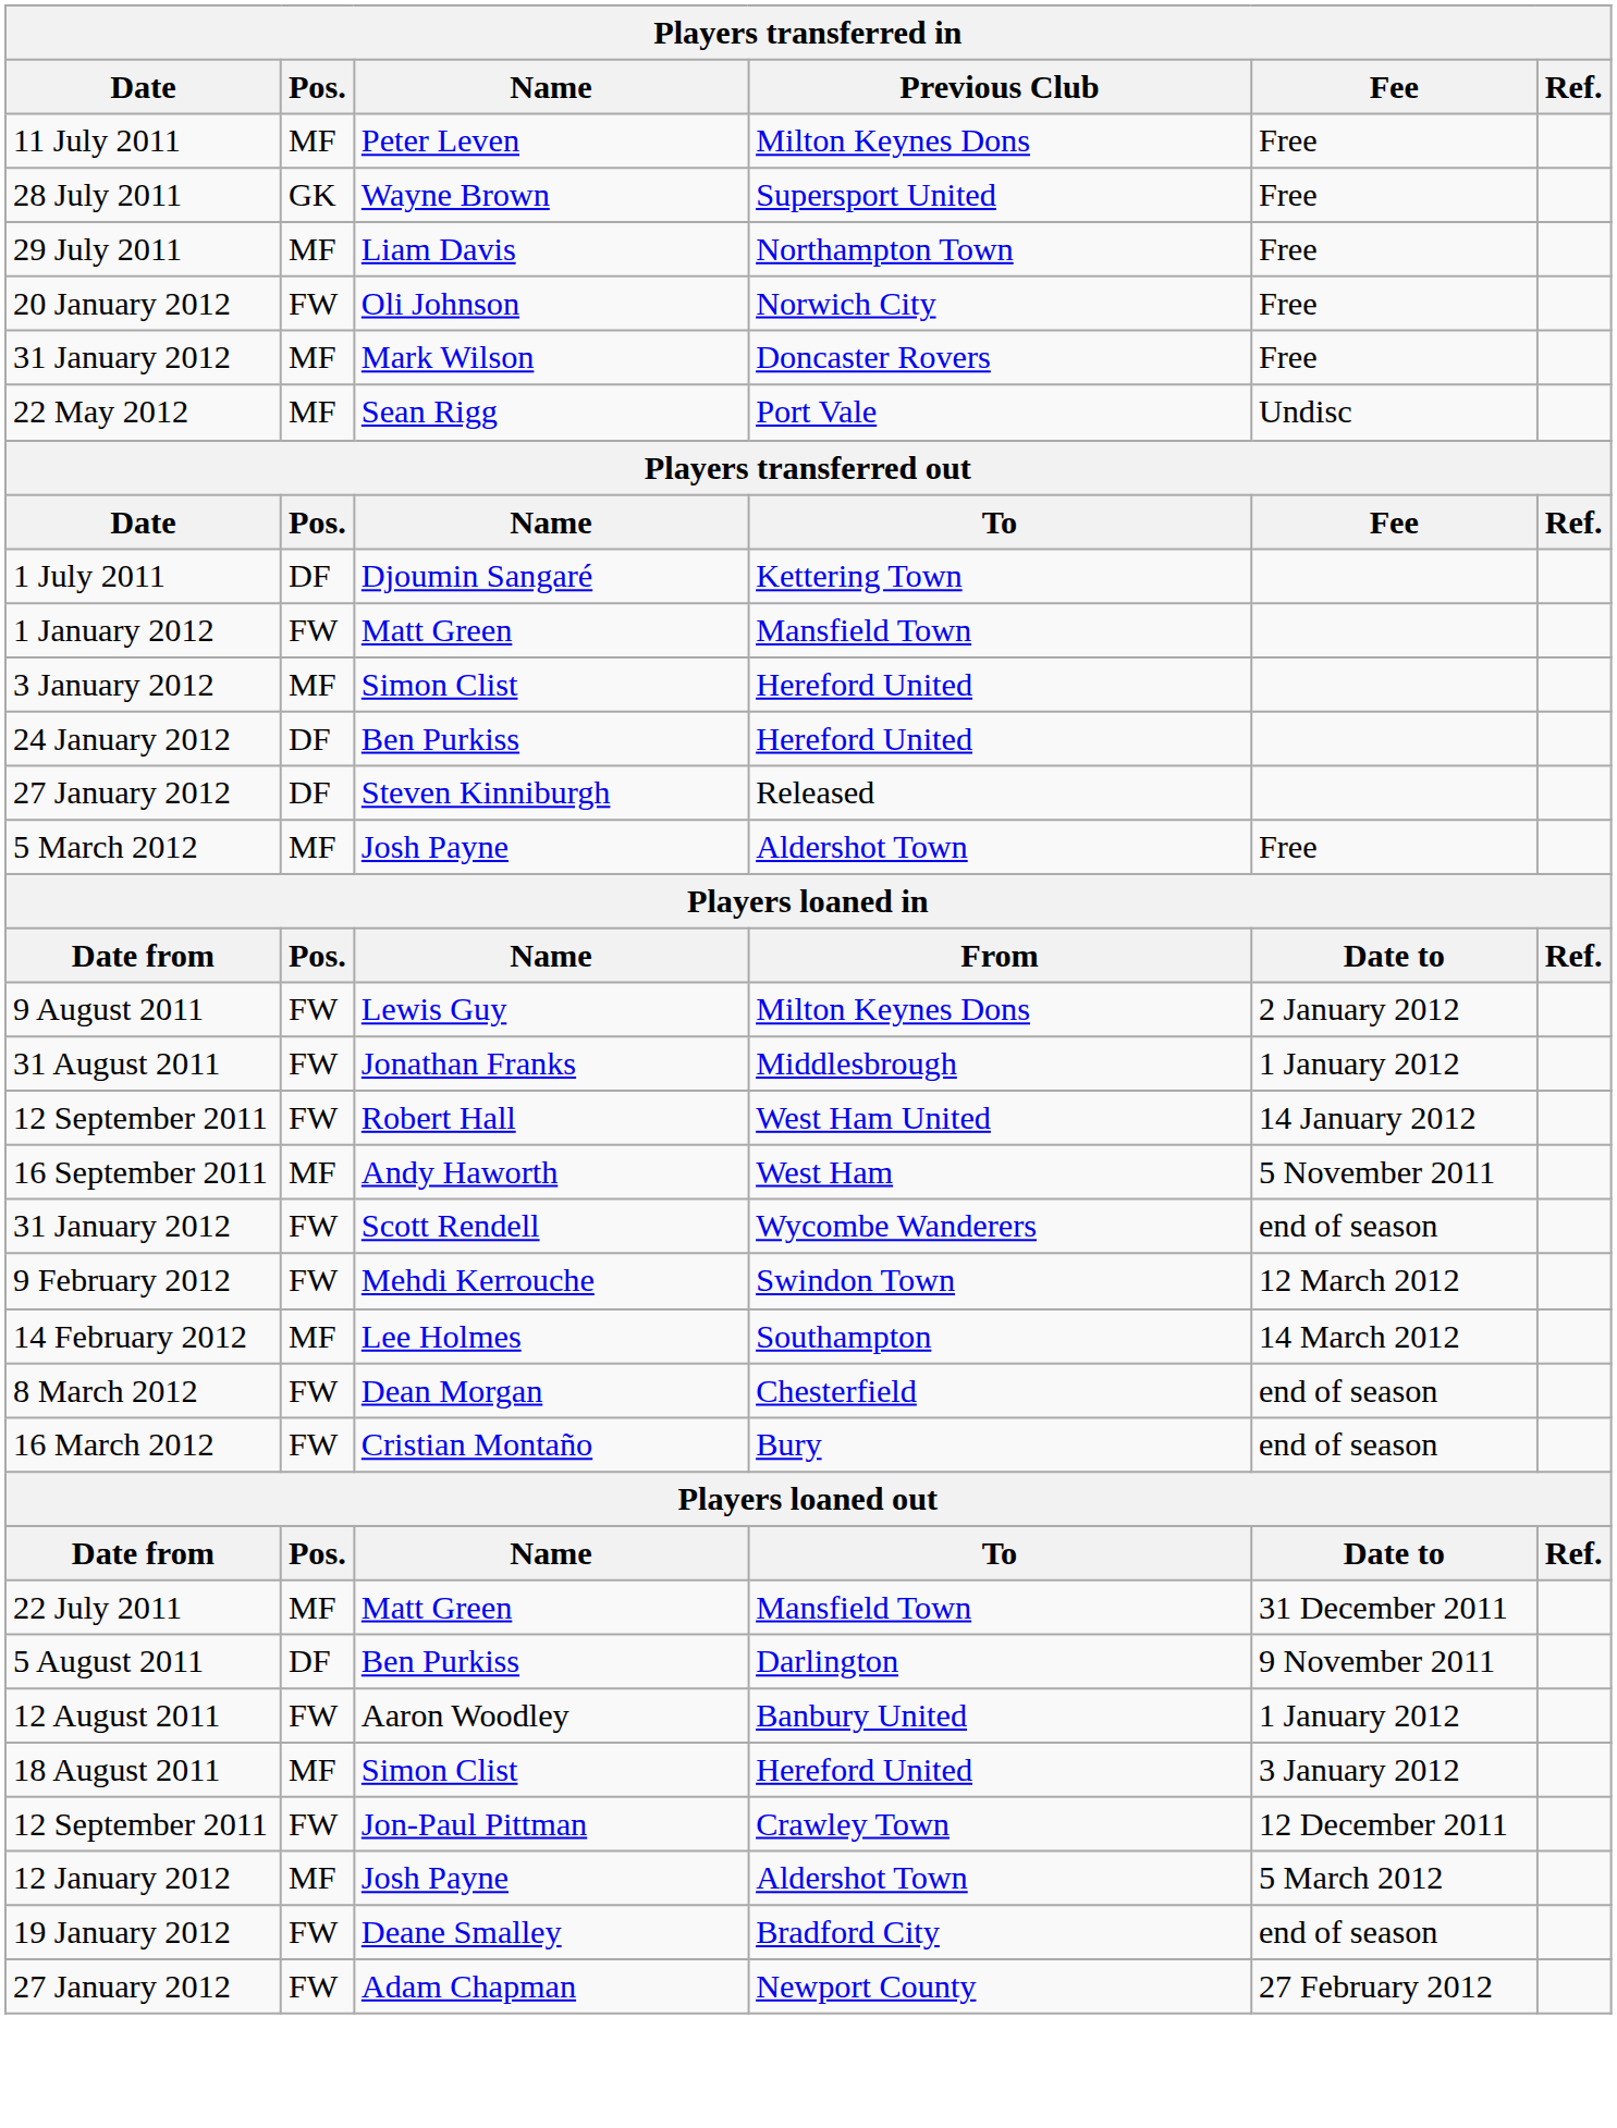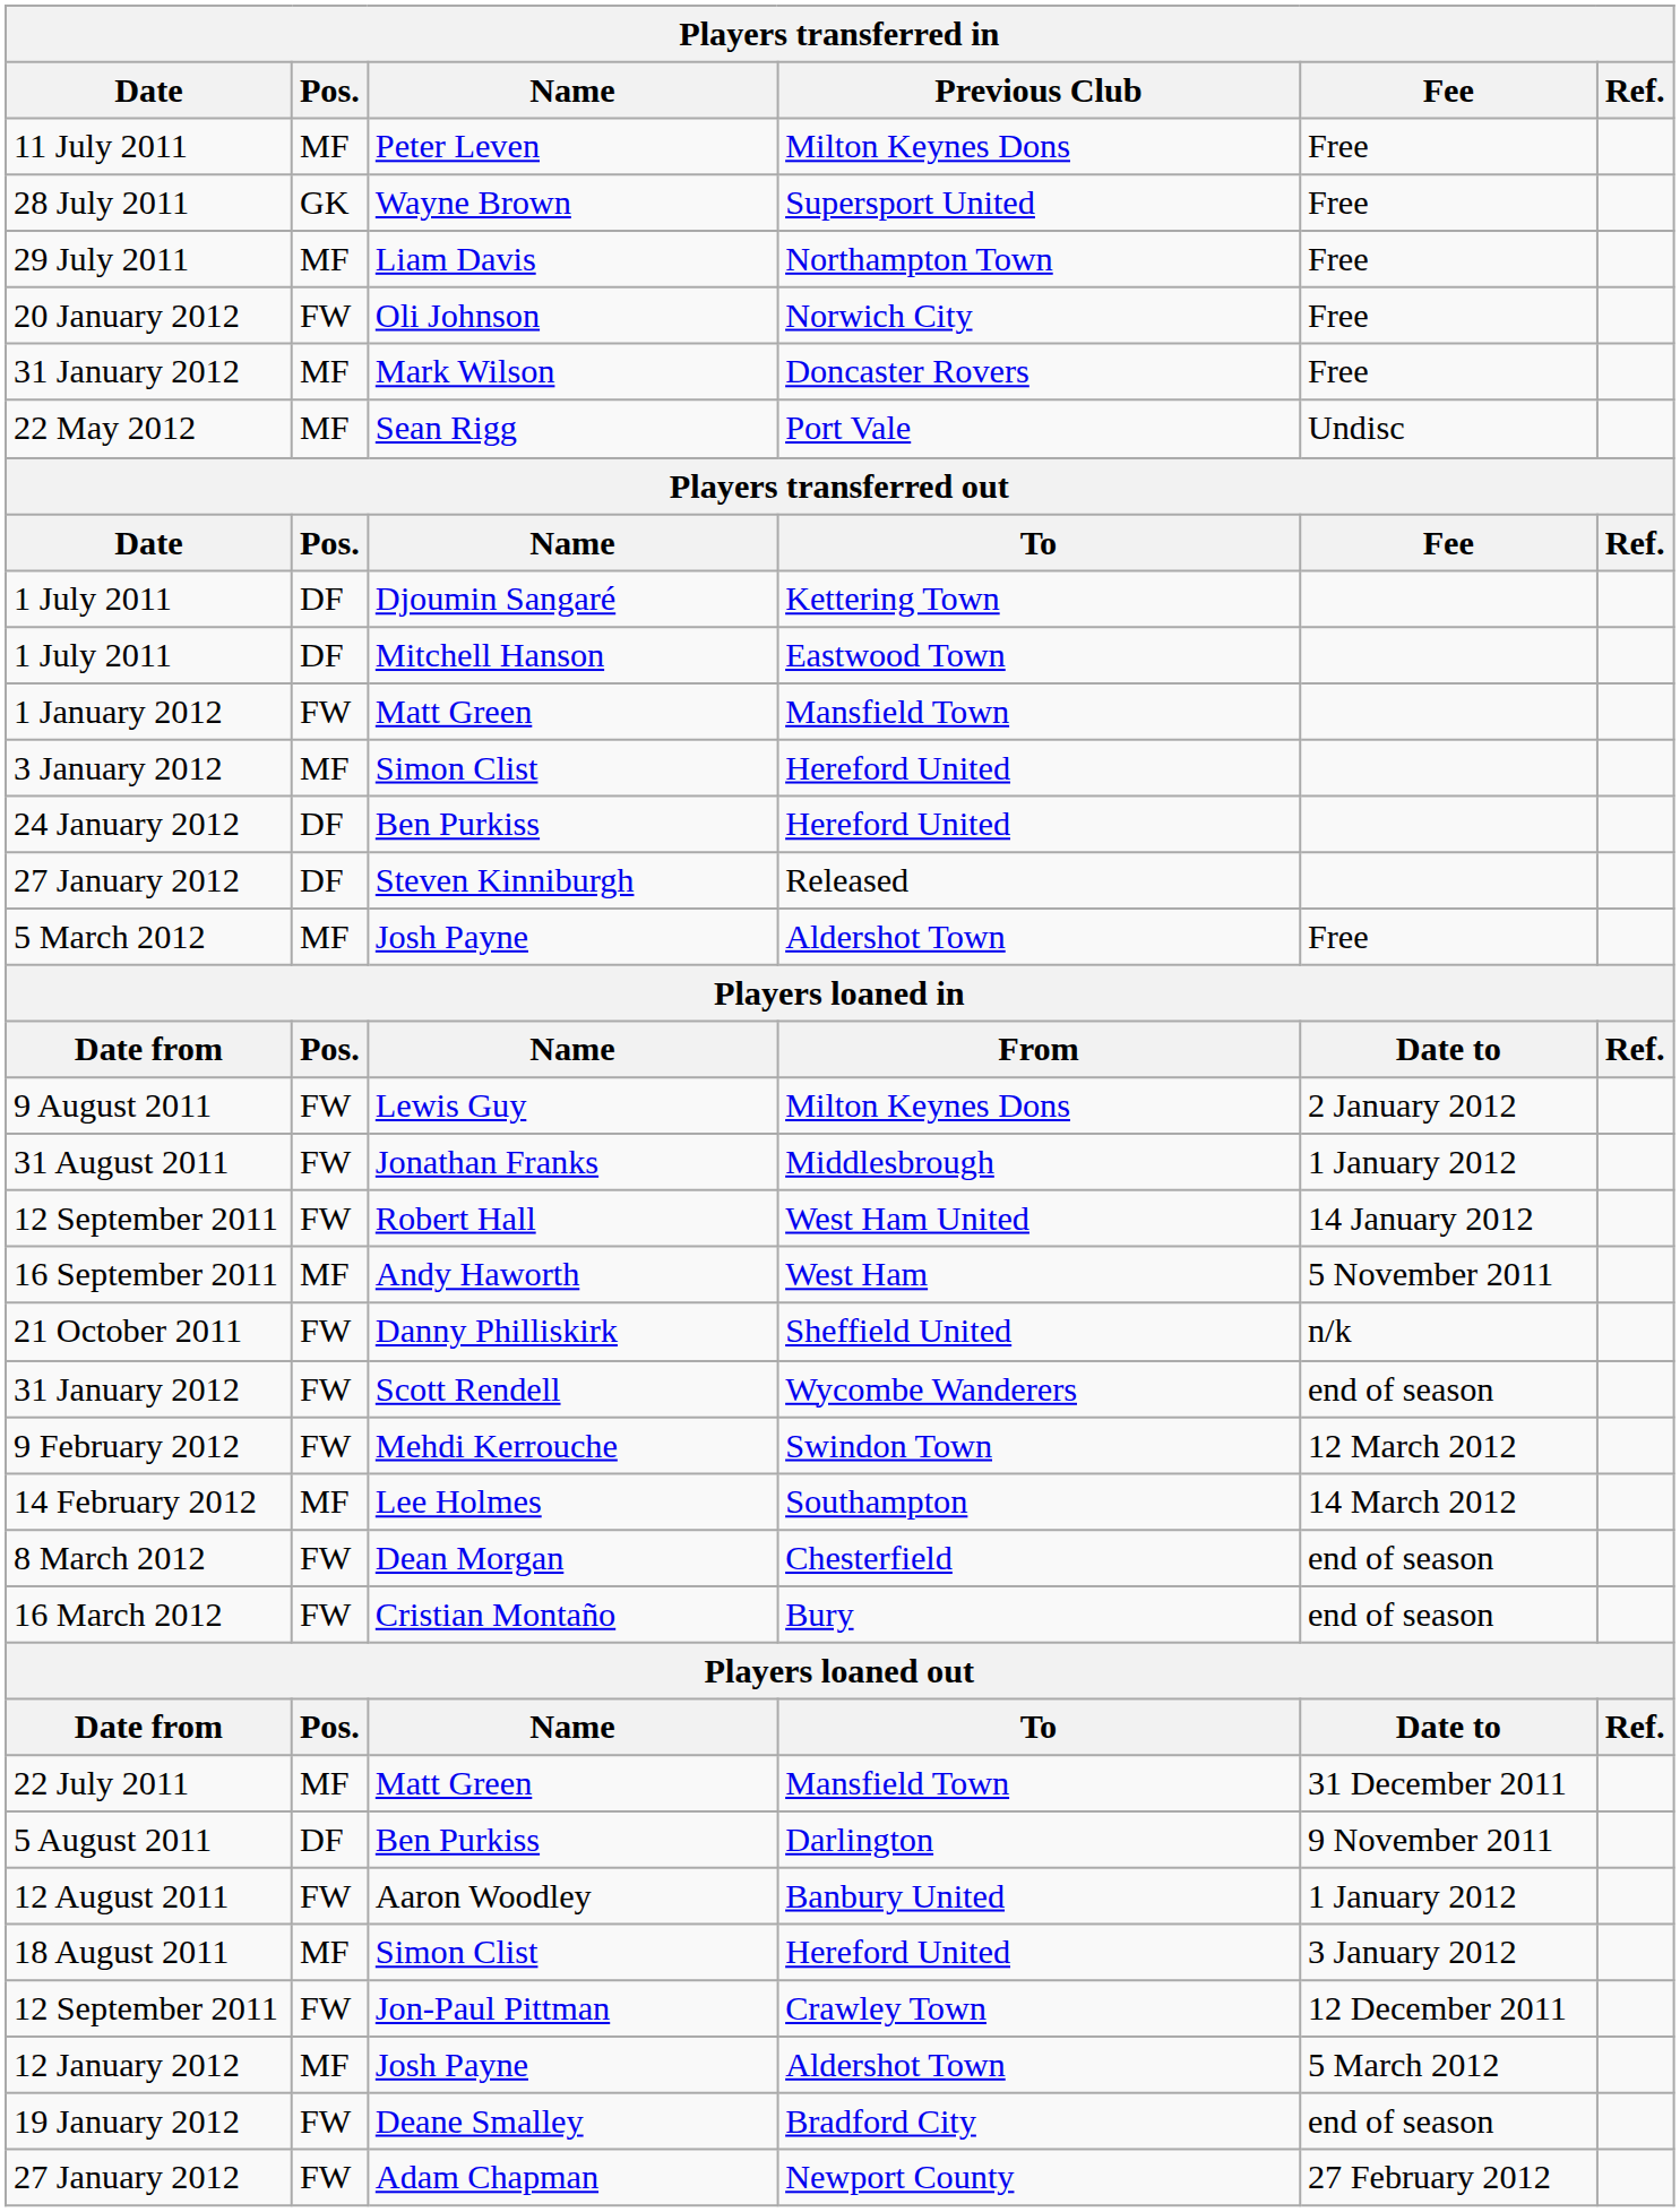+ row: 1 July 2011 | DF | Mitchell Hanson | Eastwood Town
+ row: 21 October 2011 | FW | Danny Philliskirk | Sheffield United | n/k
